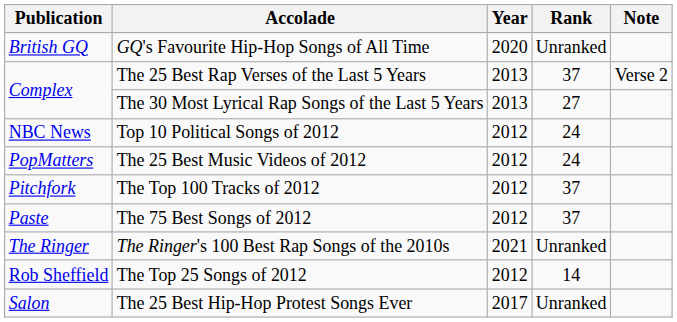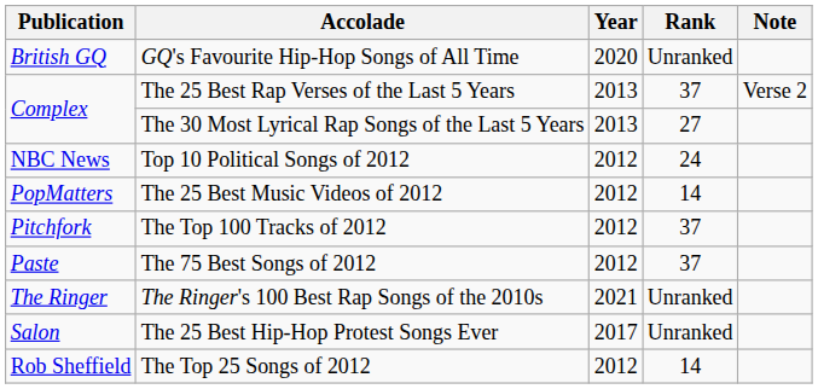The 25 Best Music Videos of 2012 | Rank: 24 -> 14
rows swapped: The 25 Best Hip-Hop Protest Songs Ever <-> The Top 25 Songs of 2012
